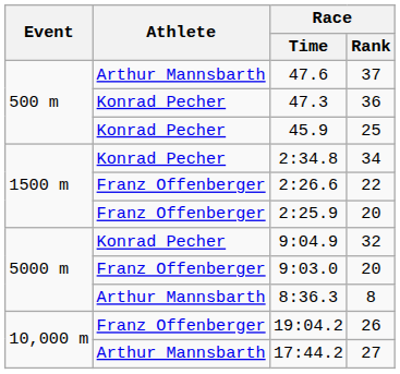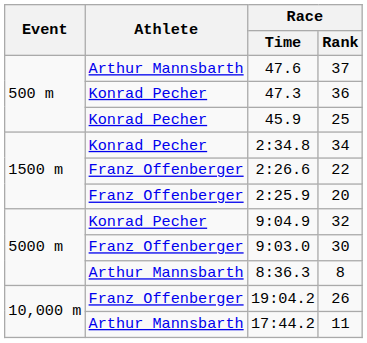9:03.0 | Race / Rank: 20 -> 30
17:44.2 | Race / Rank: 27 -> 11
